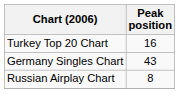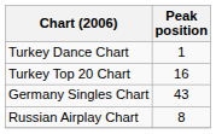+ row: Turkey Dance Chart | 1
